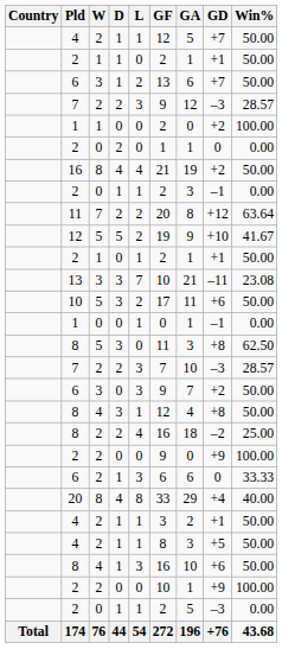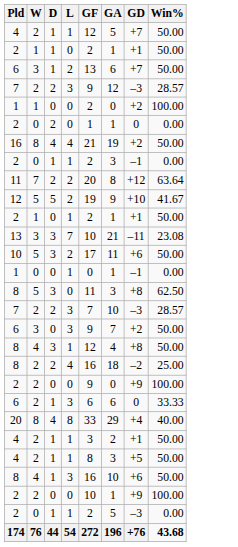- column: Country | Total
